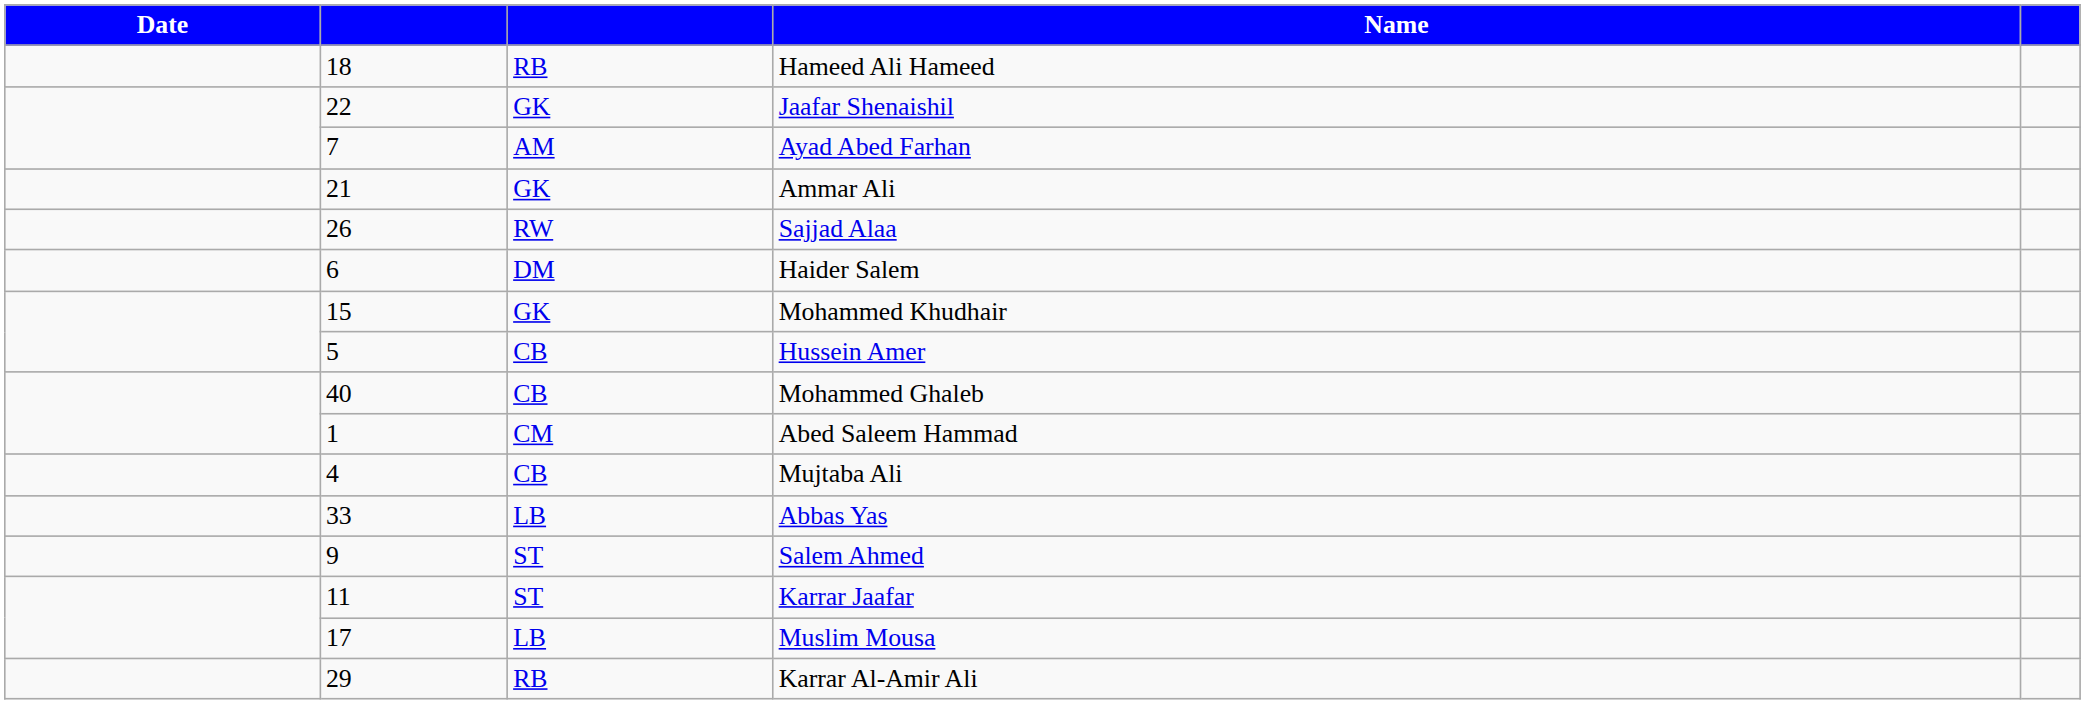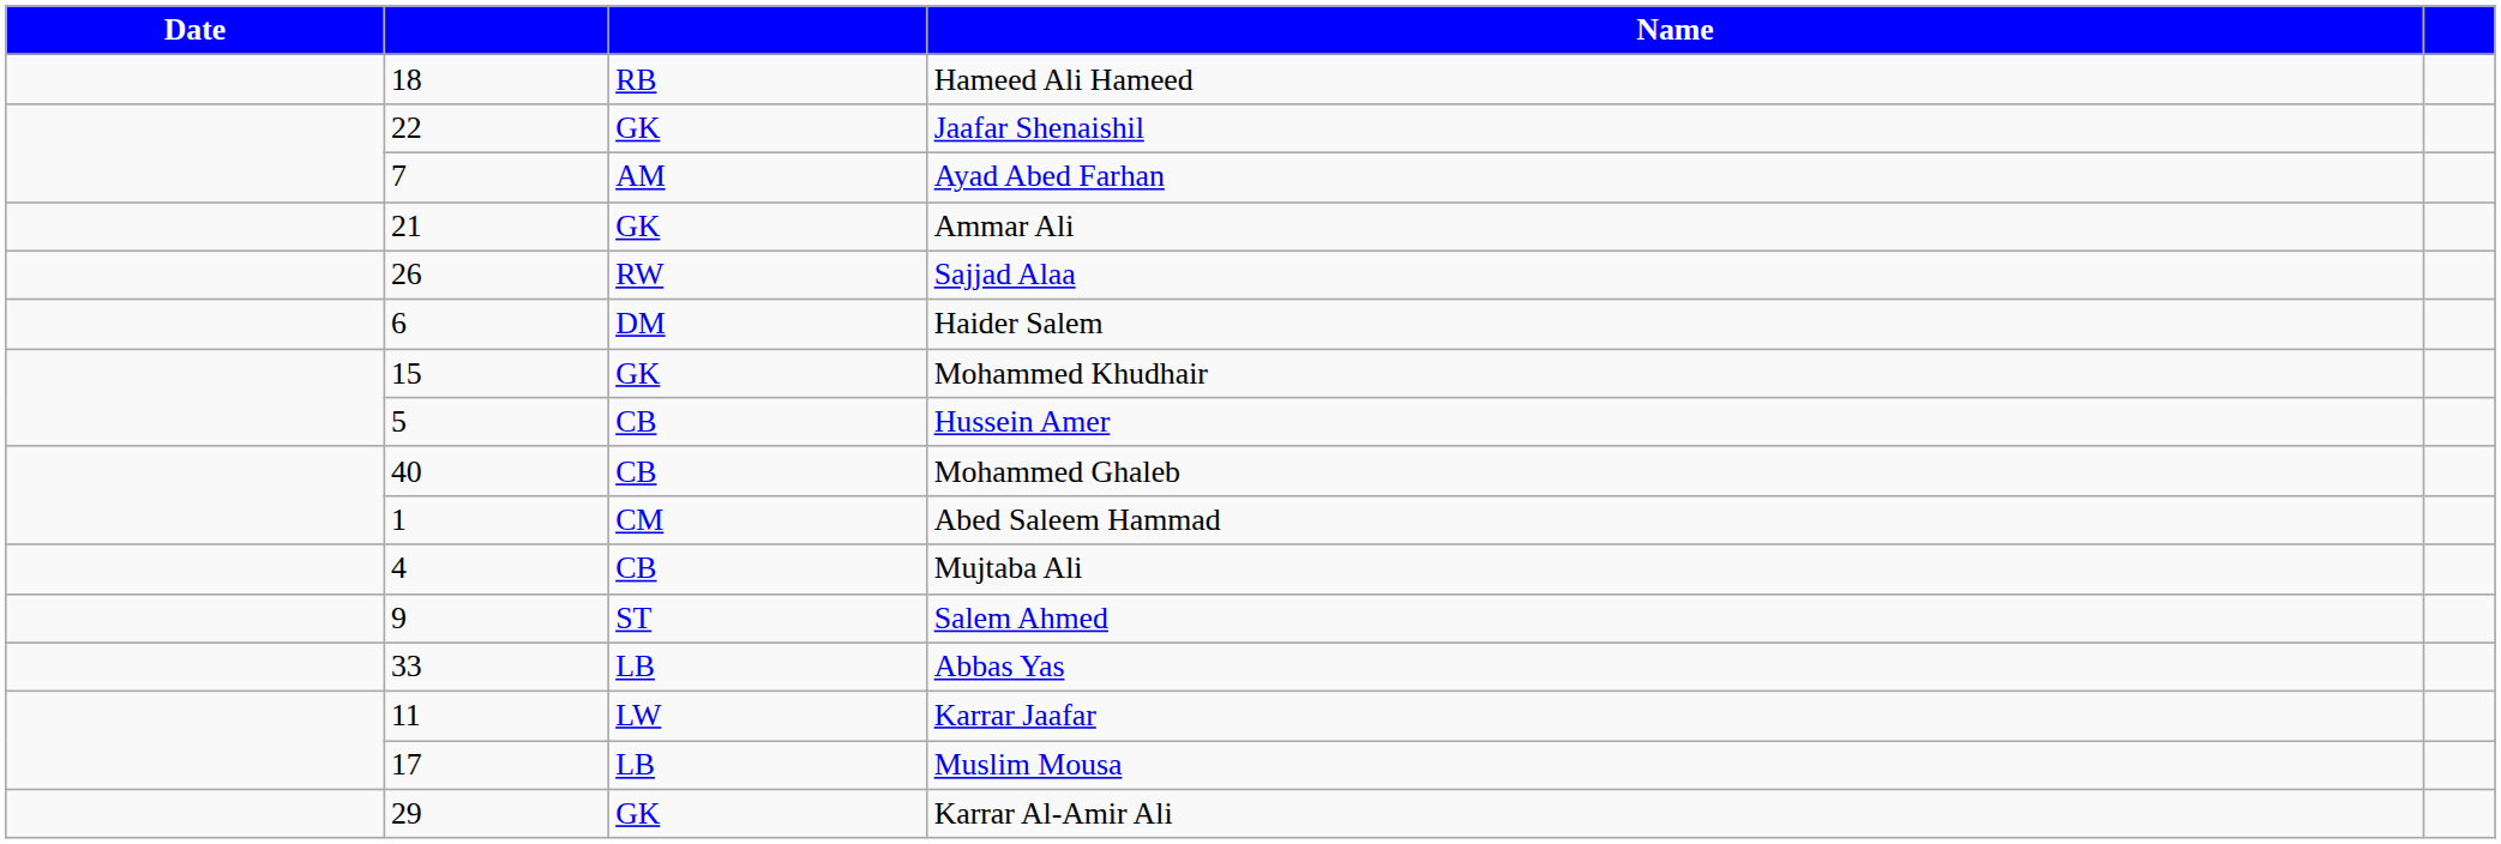rows swapped: Abbas Yas <-> Salem Ahmed
Karrar Jaafar | column 3: ST -> LW
Karrar Al-Amir Ali | column 3: RB -> GK
